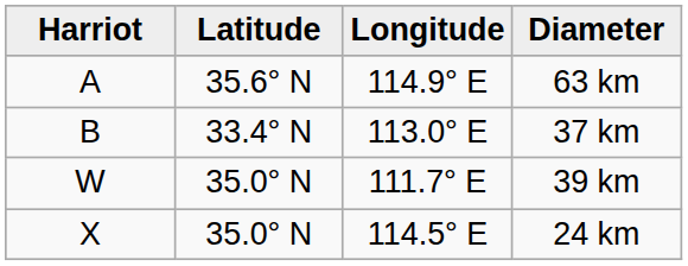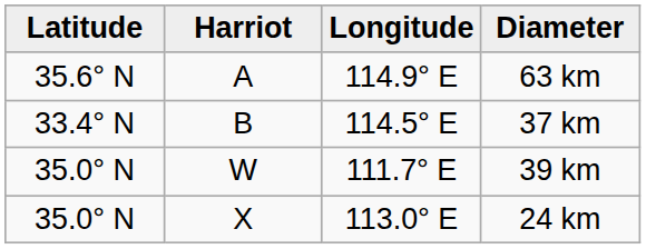columns swapped: Harriot <-> Latitude
37 km | Longitude: 113.0° E -> 114.5° E
24 km | Longitude: 114.5° E -> 113.0° E
